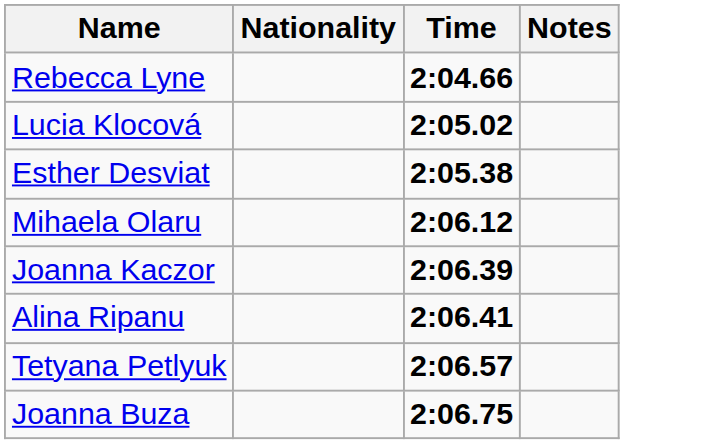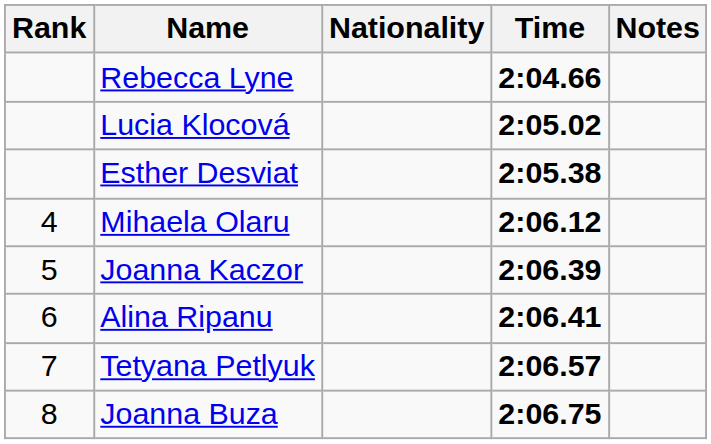+ column: Rank | 4 | 5 | 6 | 7 | 8
